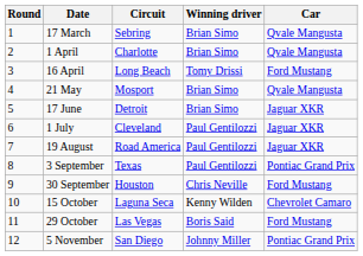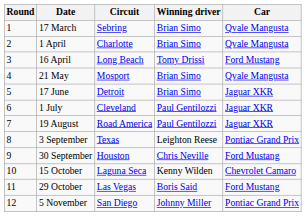3 September | Winning driver: Paul Gentilozzi -> Leighton Reese
